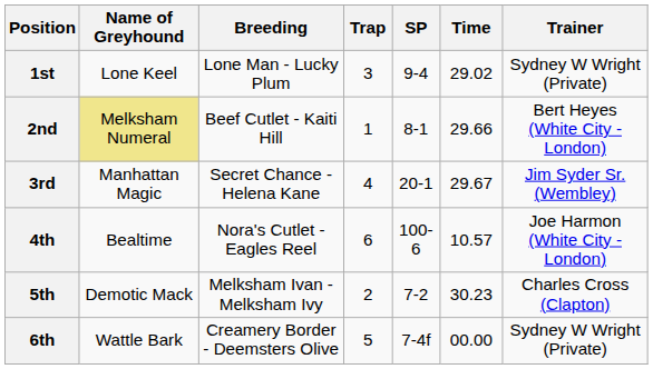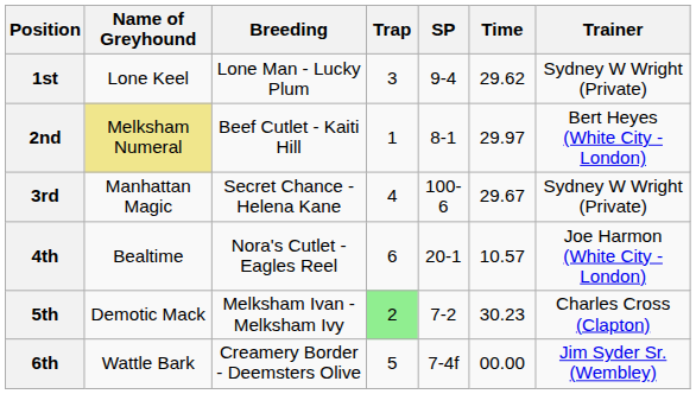1st | Time: 29.02 -> 29.62
2nd | Time: 29.66 -> 29.97
3rd | SP: 20-1 -> 100-6
3rd | Trainer: Jim Syder Sr. (Wembley) -> Sydney W Wright (Private)
4th | SP: 100-6 -> 20-1
5th | Trap: no background -> lightgreen background
6th | Trainer: Sydney W Wright (Private) -> Jim Syder Sr. (Wembley)
